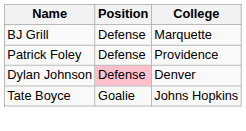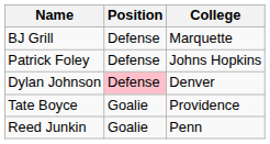Patrick Foley | College: Providence -> Johns Hopkins
Tate Boyce | College: Johns Hopkins -> Providence
+ row: Reed Junkin | Goalie | Penn
